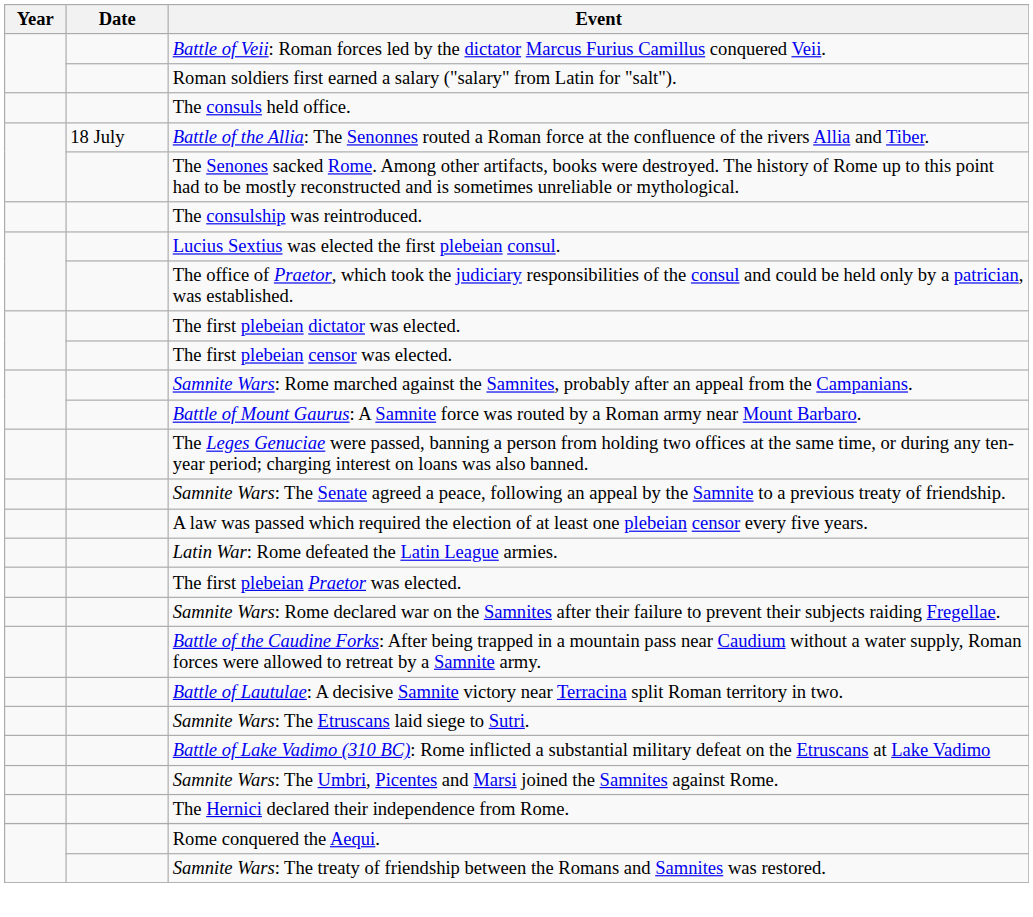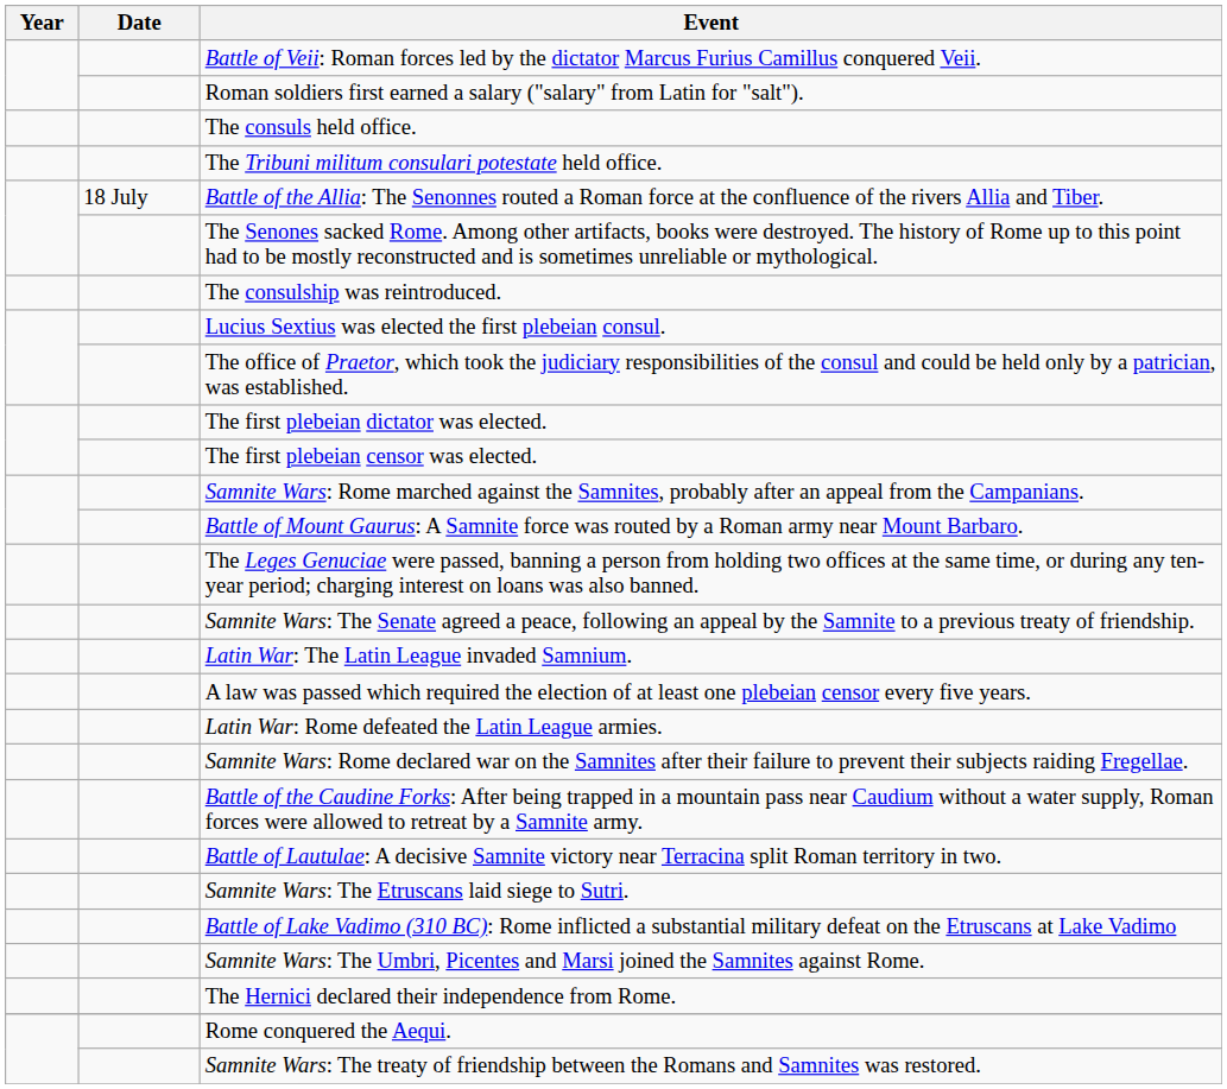+ row: The Tribuni militum consulari potestate held office.
+ row: Latin War: The Latin League invaded Samnium.
- row: The first plebeian Praetor was elected.
